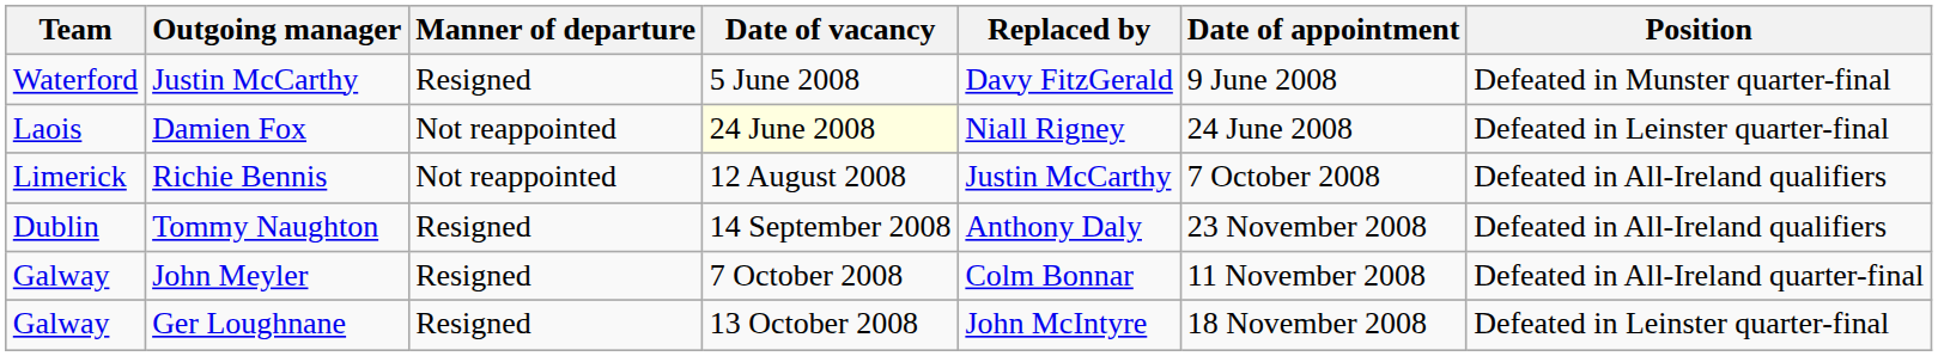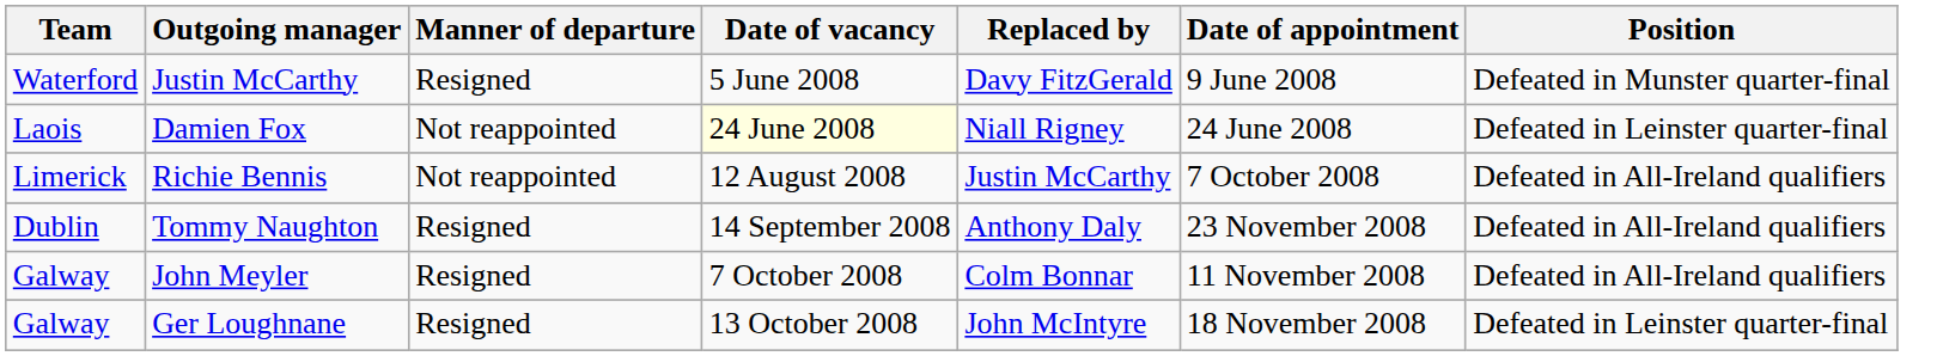John Meyler | Position: Defeated in All-Ireland quarter-final -> Defeated in All-Ireland qualifiers
